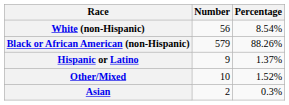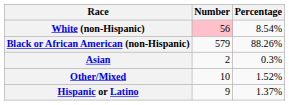White (non-Hispanic) | Number: no background -> pink background
rows swapped: Asian <-> Hispanic or Latino
